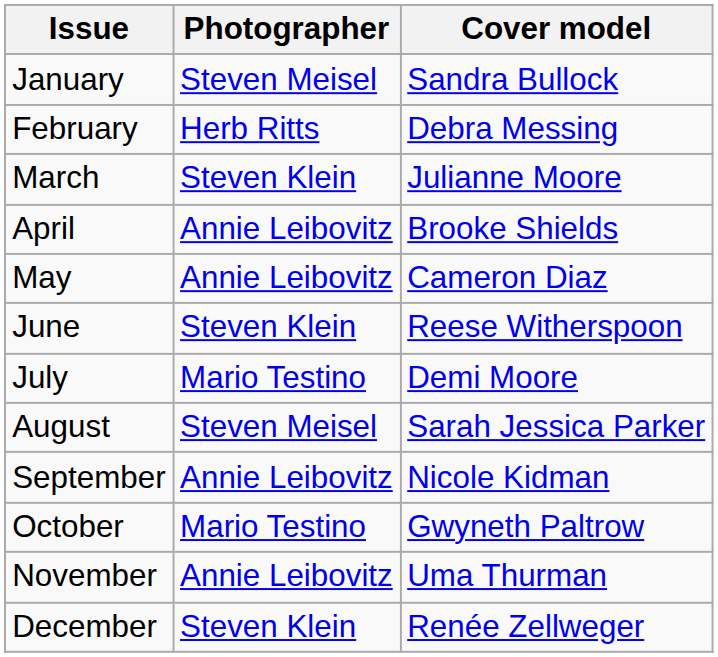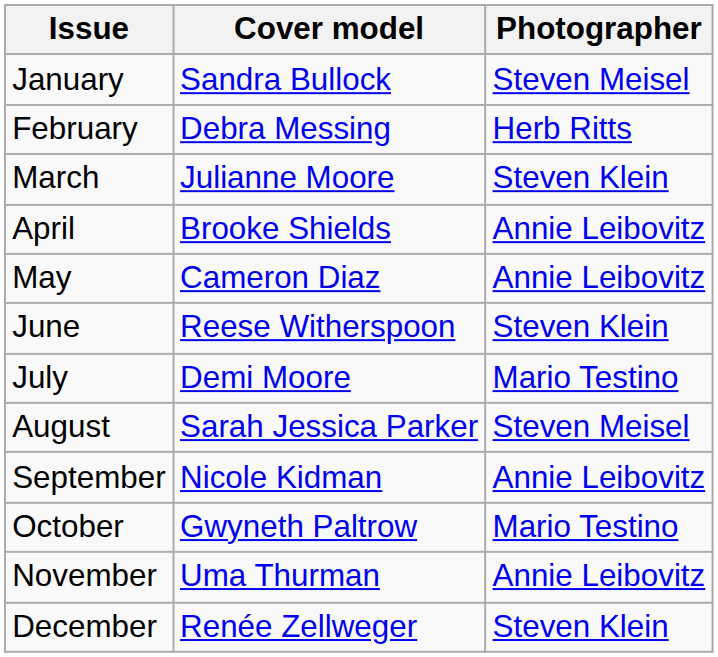columns swapped: Cover model <-> Photographer
